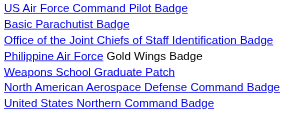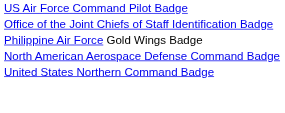- row: Basic Parachutist Badge
- row: Weapons School Graduate Patch
